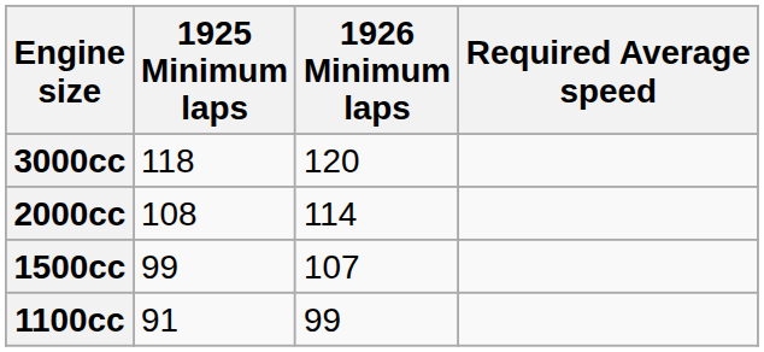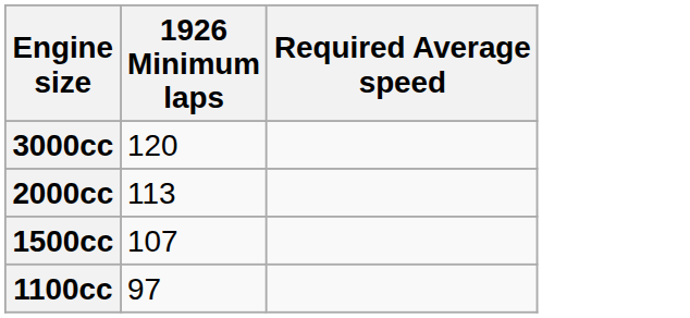- column: 1925 Minimum laps | 118 | 108 | 99 | 91
2000cc | 1926 Minimum laps: 114 -> 113
1100cc | 1926 Minimum laps: 99 -> 97
